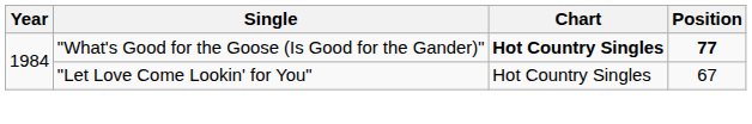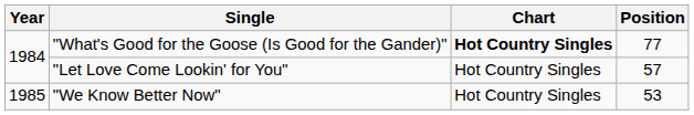"What's Good for the Goose (Is Good for the Gander)" | Position: bold -> normal
"Let Love Come Lookin' for You" | Position: 67 -> 57
+ row: 1985 | "We Know Better Now" | Hot Country Singles | 53
